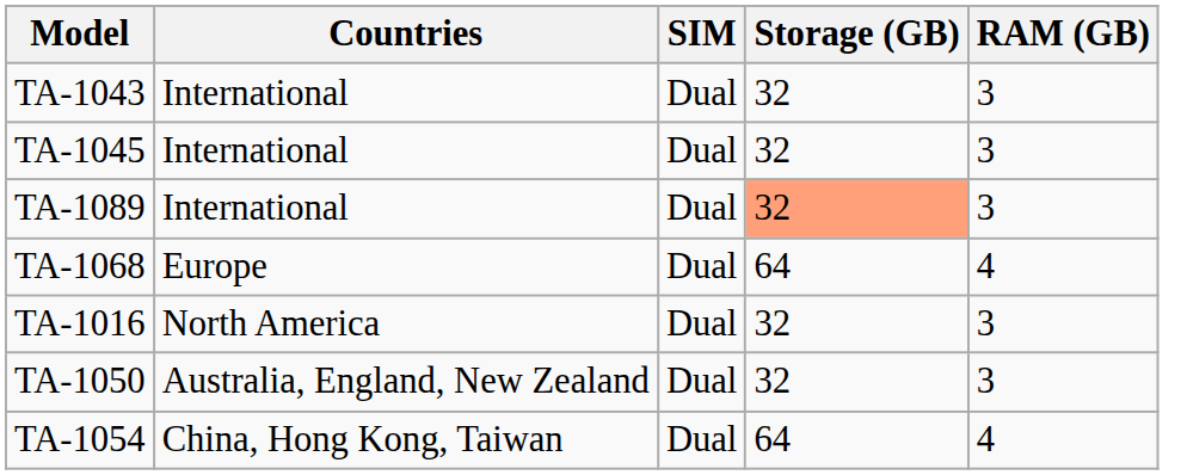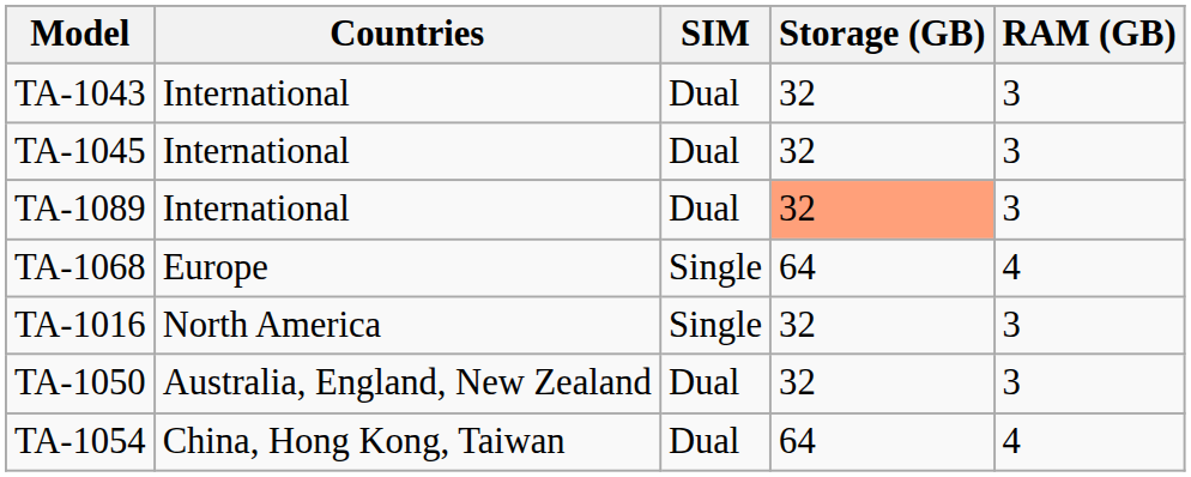TA-1068 | SIM: Dual -> Single
TA-1016 | SIM: Dual -> Single
